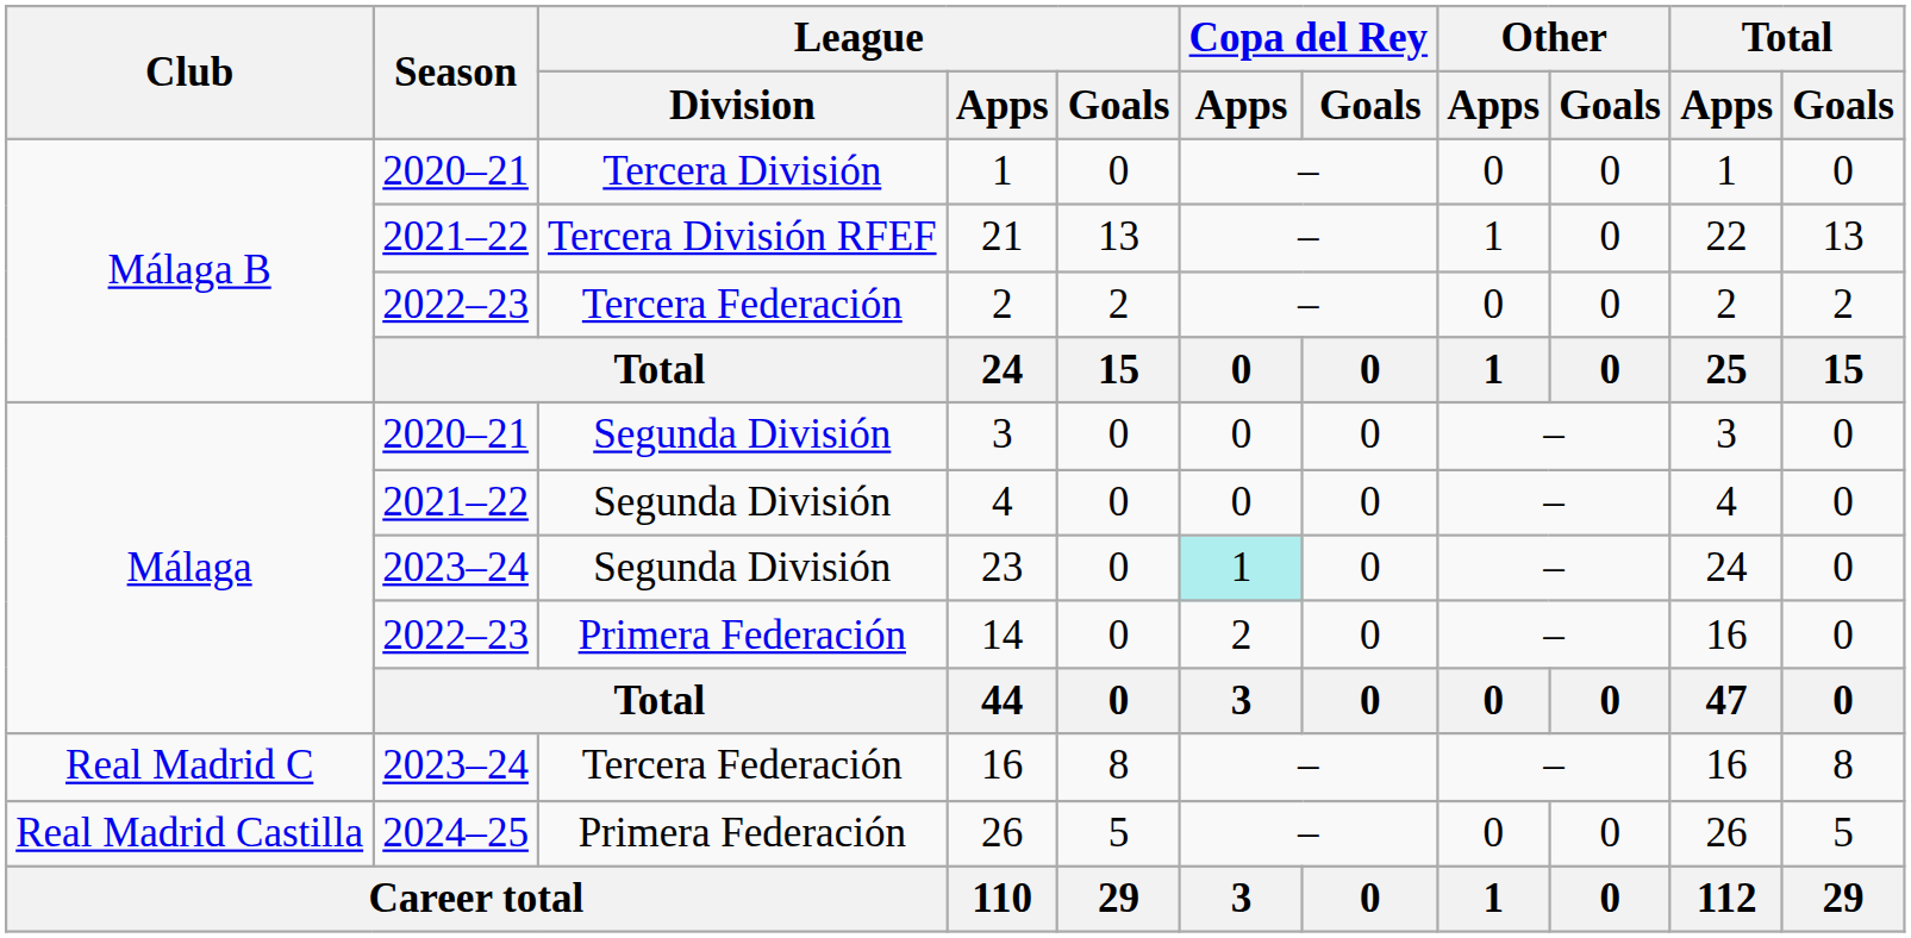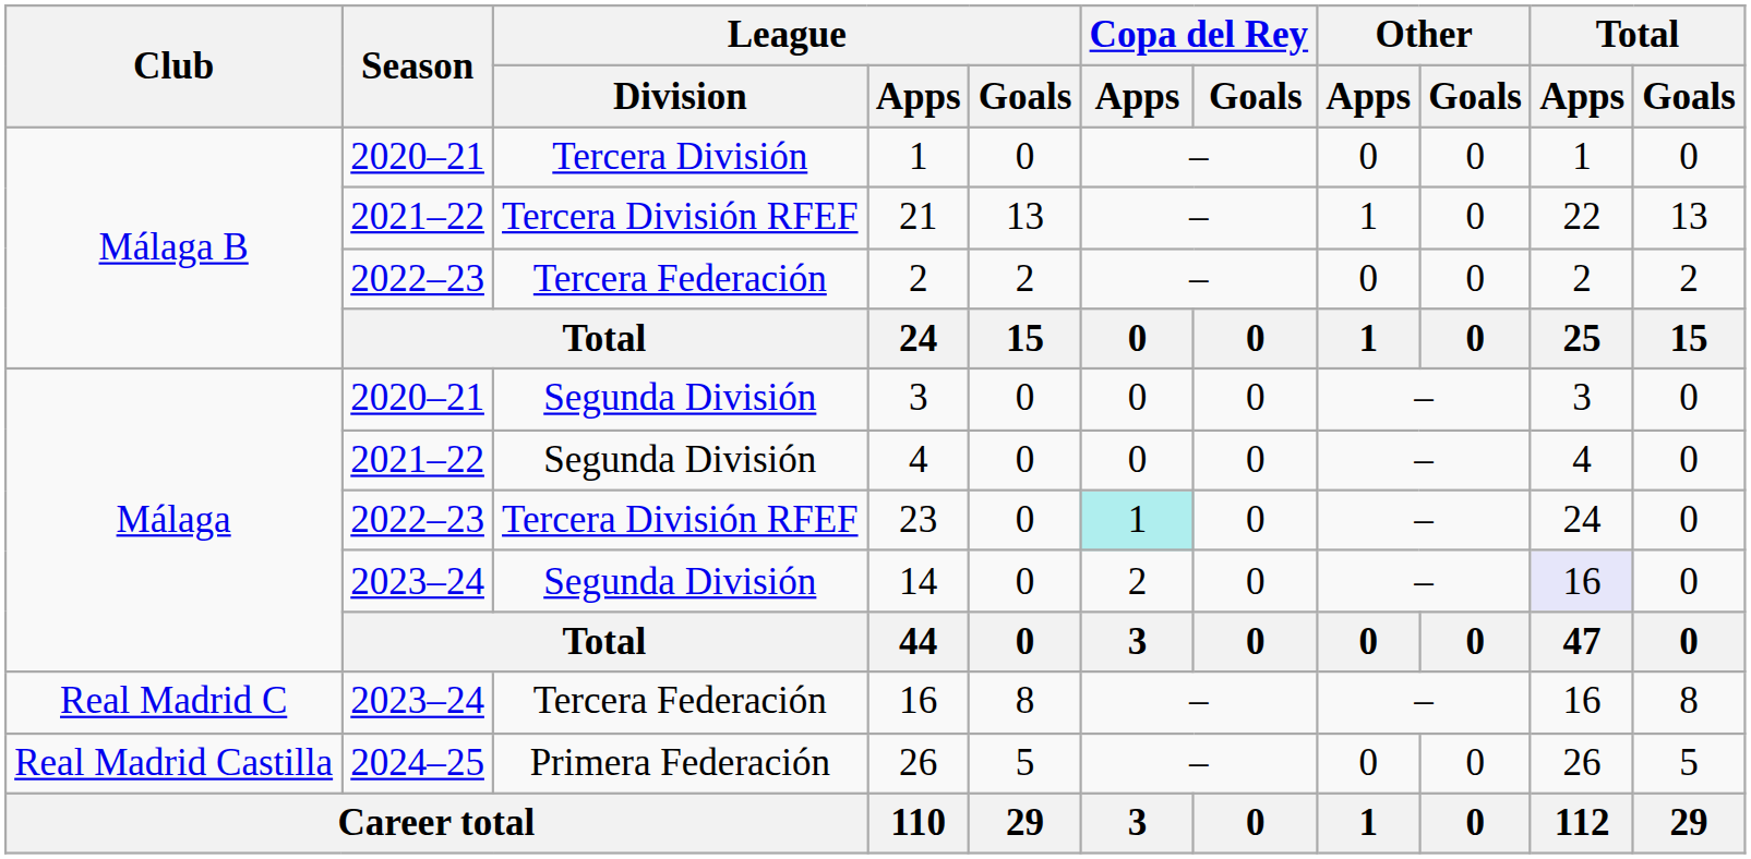23 | Season: 2023–24 -> 2022–23
23 | League / Division: Segunda División -> Tercera División RFEF
14 | Season: 2022–23 -> 2023–24
14 | League / Division: Primera Federación -> Segunda División
14 | Total / Apps: no background -> lavender background
